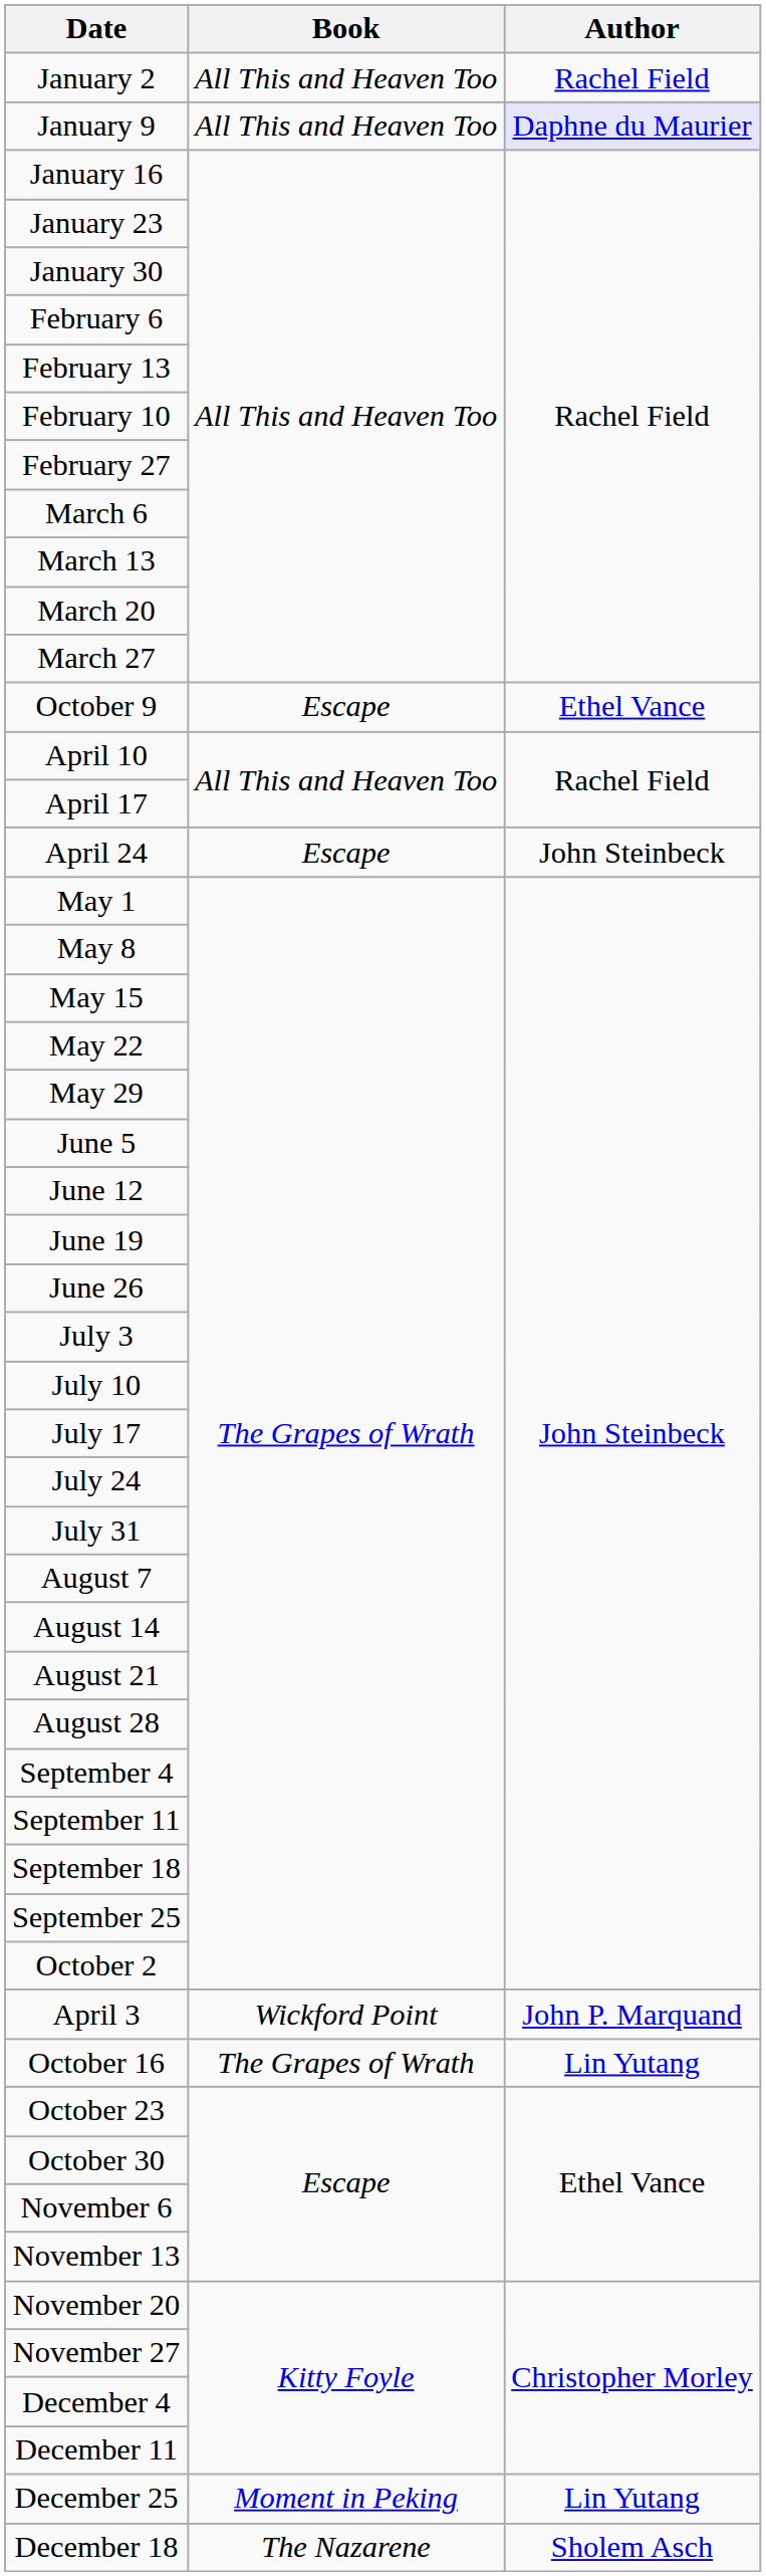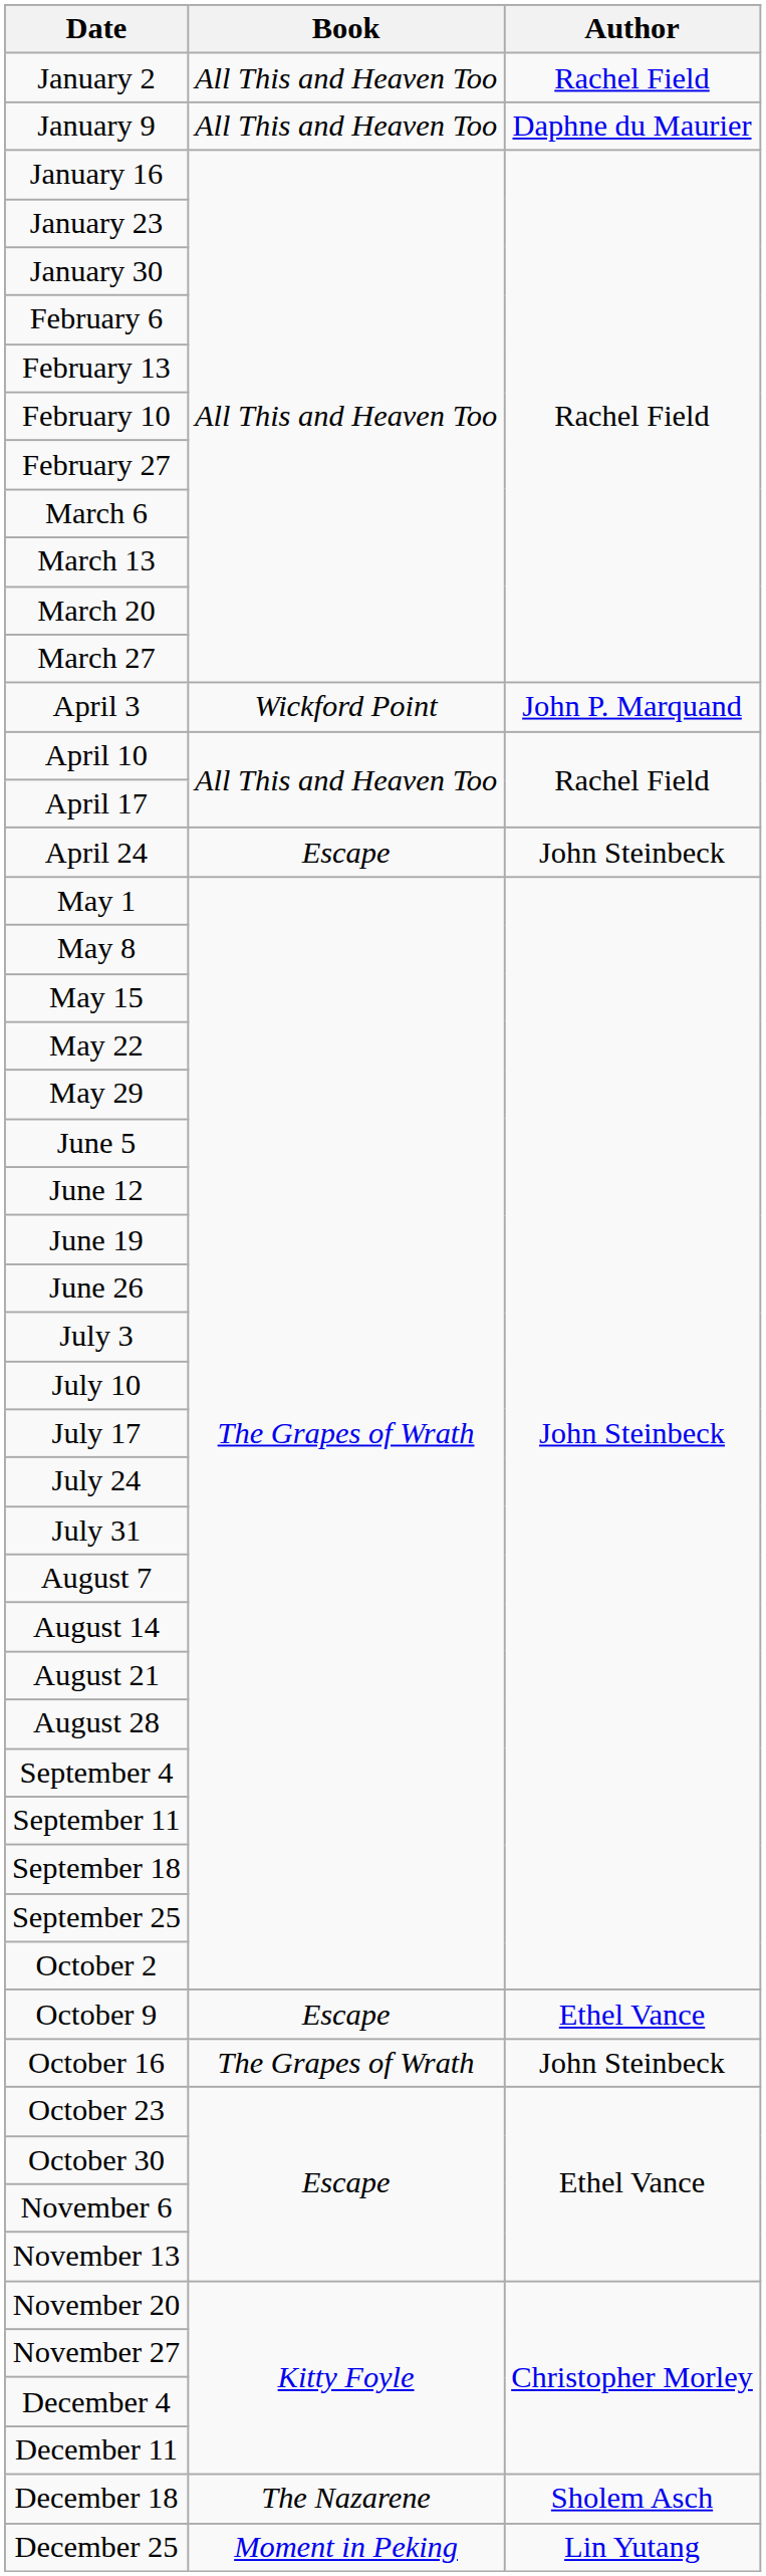January 9 | Author: lavender background -> no background
rows swapped: April 3 <-> October 9
October 16 | Author: Lin Yutang -> John Steinbeck
rows swapped: December 18 <-> December 25
